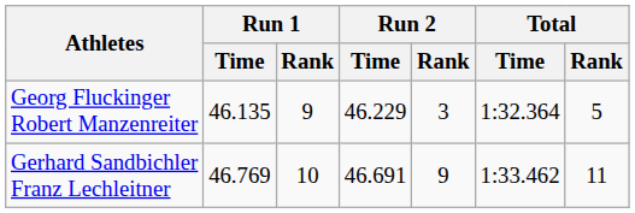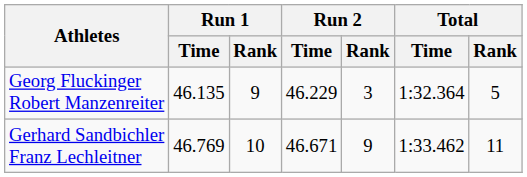Gerhard Sandbichler Franz Lechleitner | Run 2 / Time: 46.691 -> 46.671
